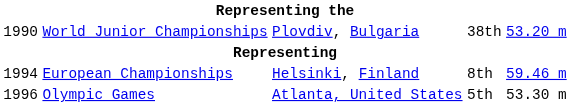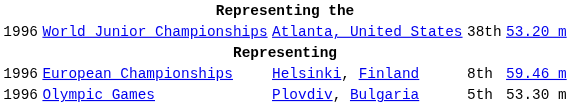World Junior Championships | column 1: 1990 -> 1996
World Junior Championships | column 3: Plovdiv, Bulgaria -> Atlanta, United States
European Championships | column 1: 1994 -> 1996
Olympic Games | column 3: Atlanta, United States -> Plovdiv, Bulgaria
